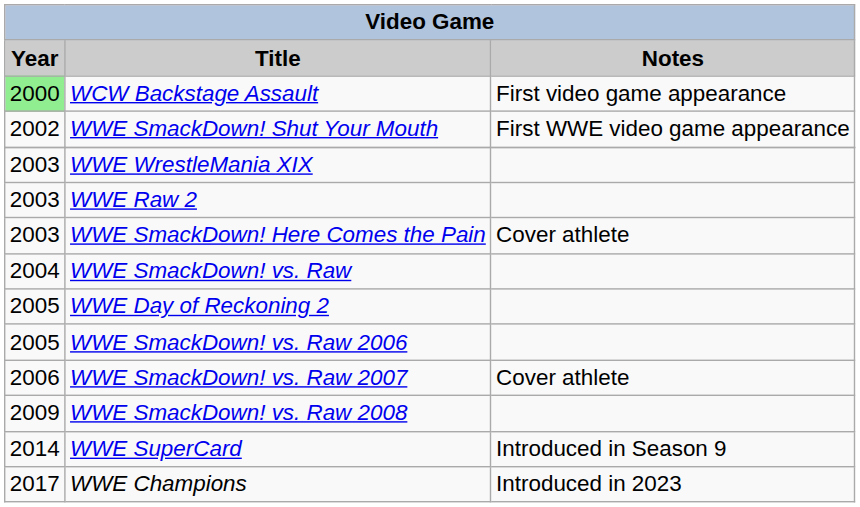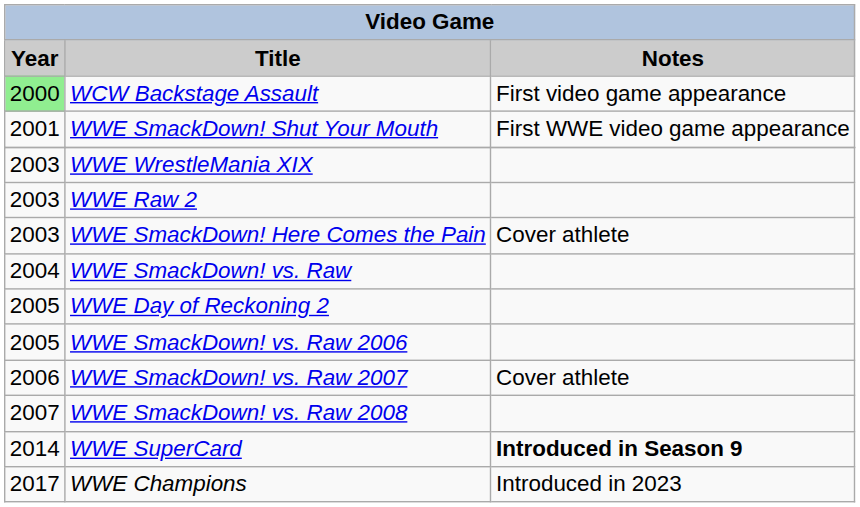WWE SmackDown! Shut Your Mouth | Year: 2002 -> 2001
WWE SmackDown! vs. Raw 2008 | Year: 2009 -> 2007
WWE SuperCard | Notes: normal -> bold
